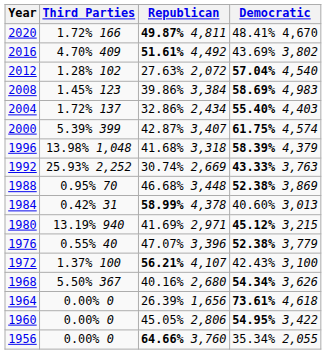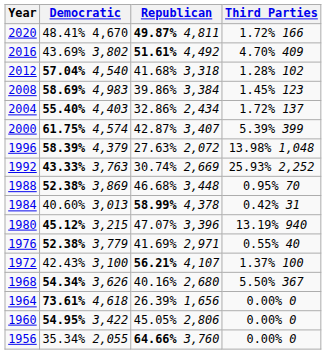columns swapped: Democratic <-> Third Parties
2012 | Republican: 27.63% 2,072 -> 41.68% 3,318
1996 | Republican: 41.68% 3,318 -> 27.63% 2,072
1980 | Republican: 41.69% 2,971 -> 47.07% 3,396
1976 | Republican: 47.07% 3,396 -> 41.69% 2,971
